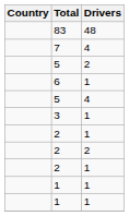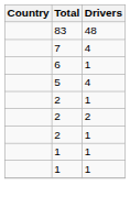- row: 5 | 2
- row: 3 | 1
